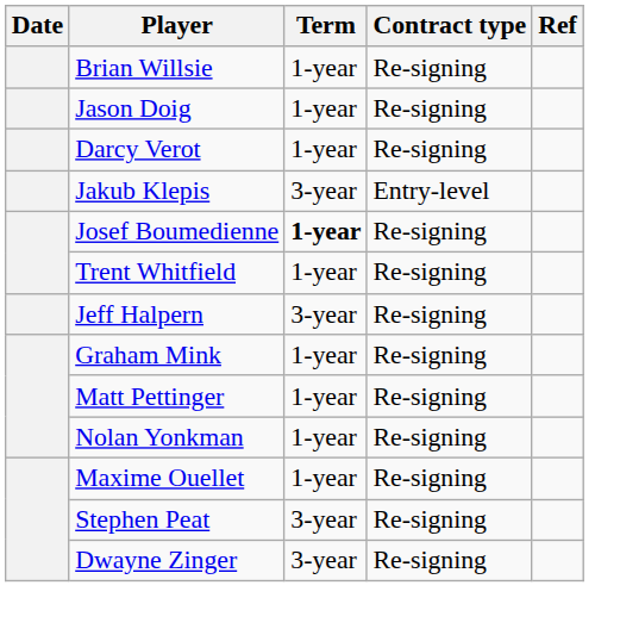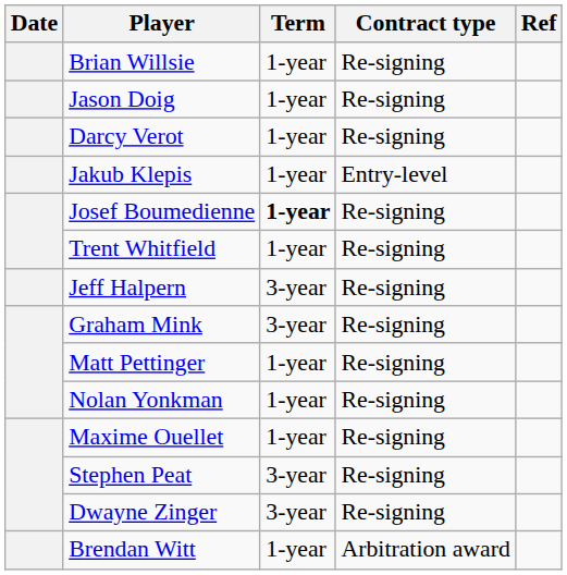Jakub Klepis | Term: 3-year -> 1-year
Graham Mink | Term: 1-year -> 3-year
+ row: Brendan Witt | 1-year | Arbitration award
